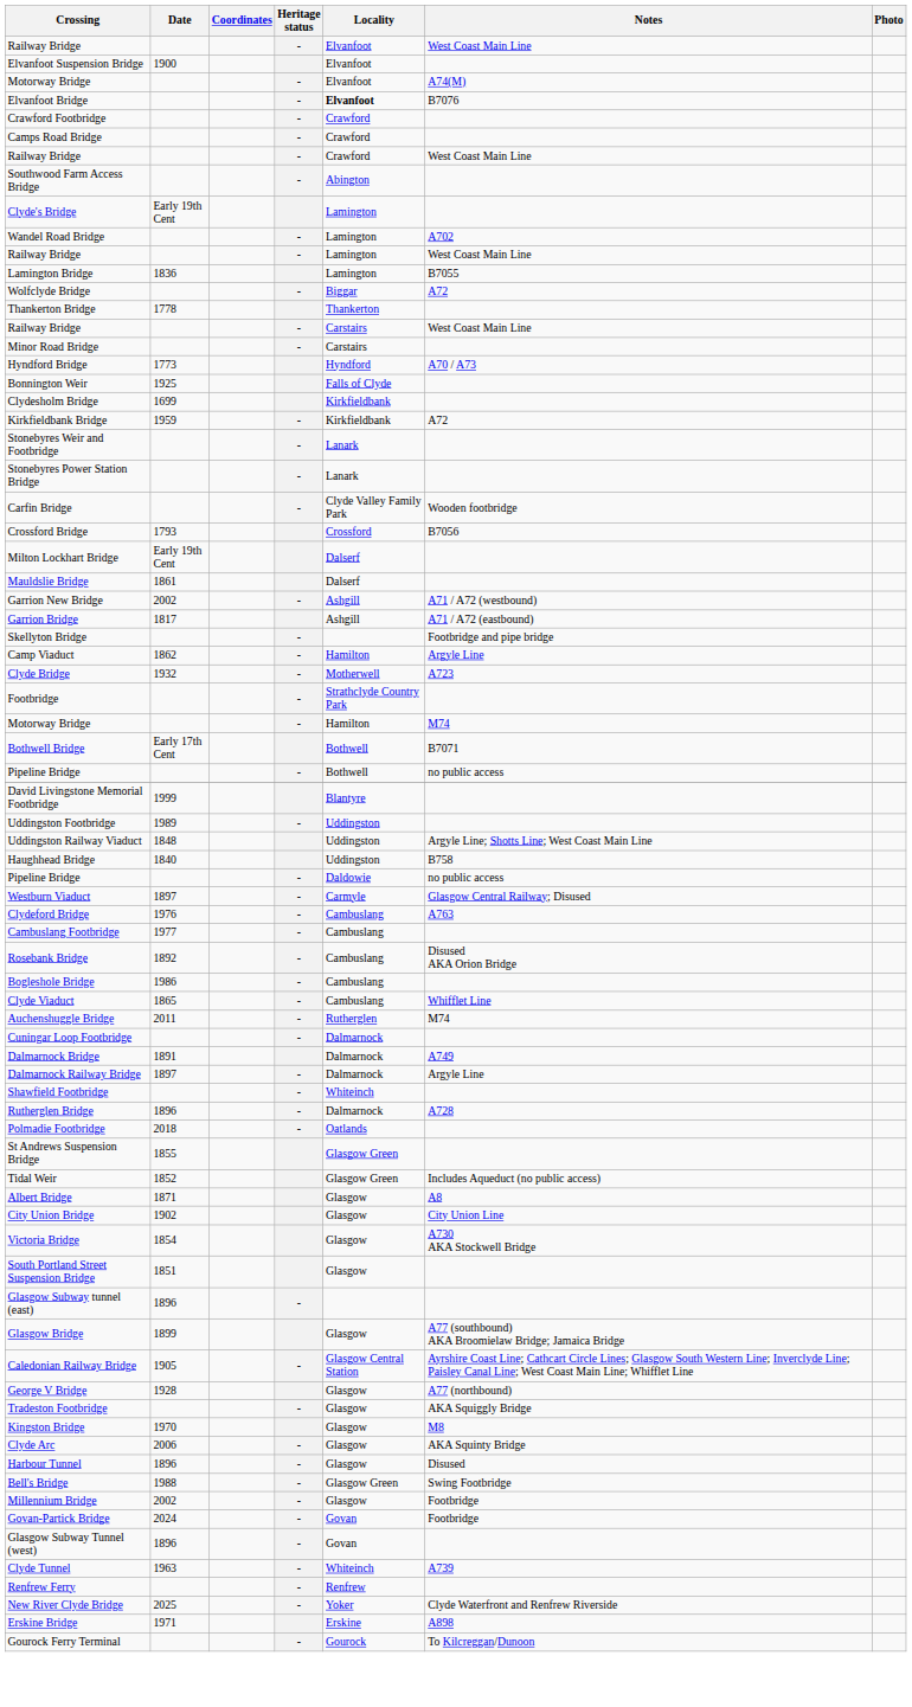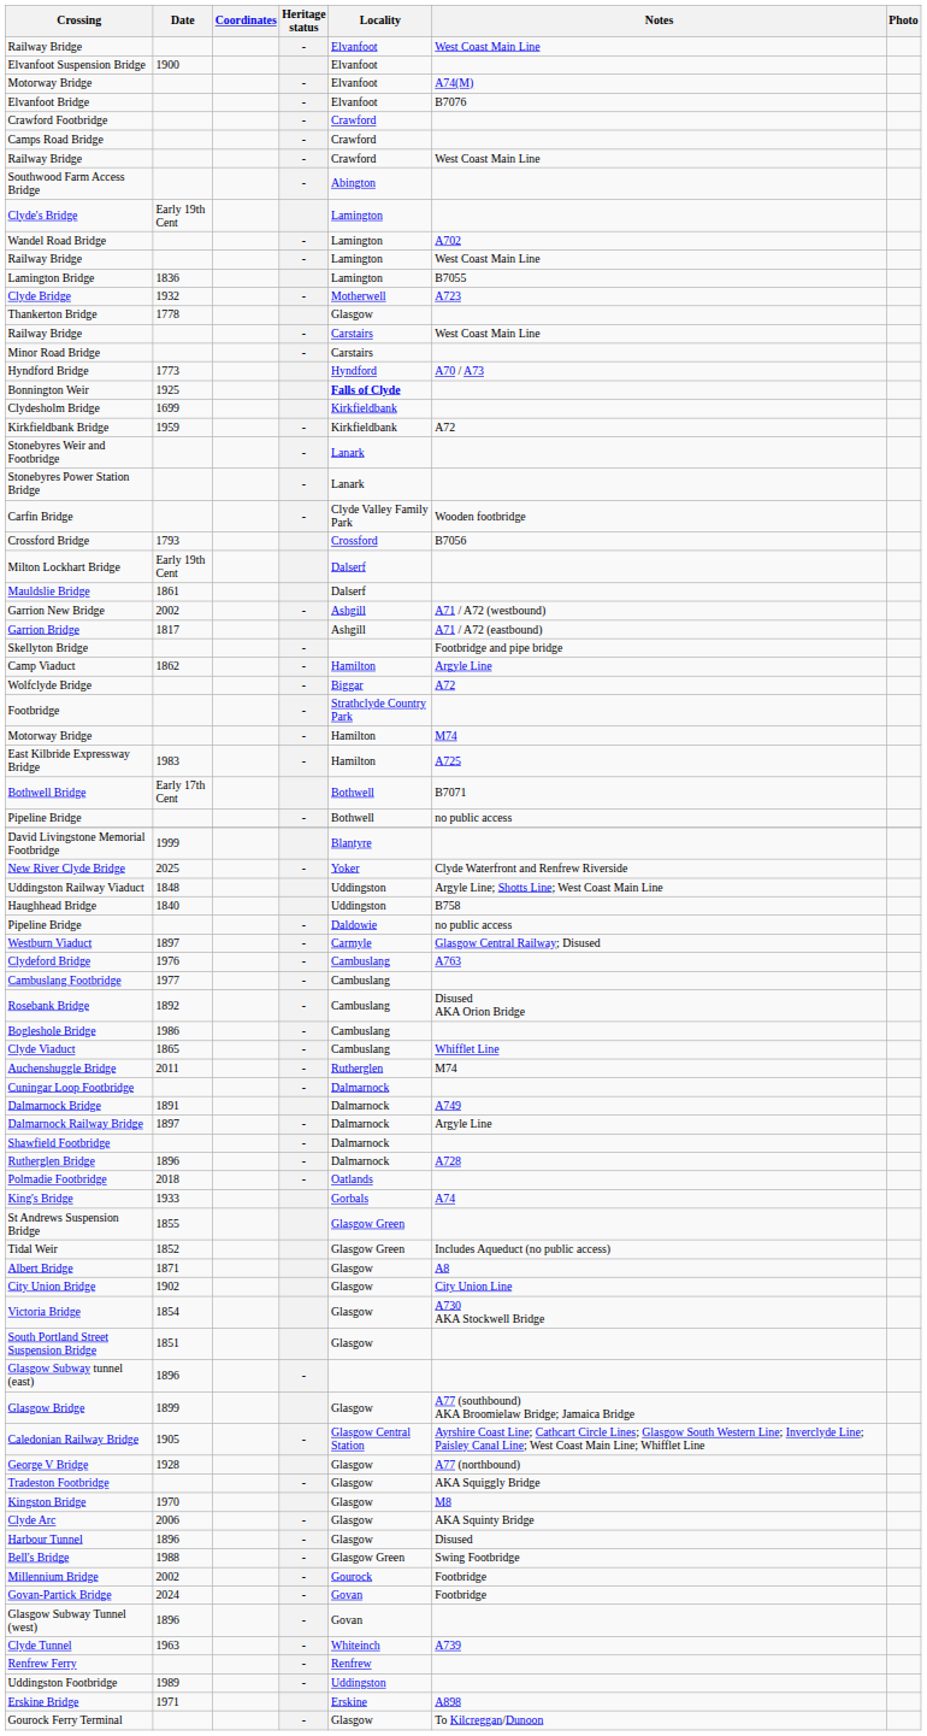Elvanfoot Bridge | Locality: bold -> normal
rows swapped: Wolfclyde Bridge <-> Clyde Bridge
Thankerton Bridge | Locality: Thankerton -> Glasgow
Bonnington Weir | Locality: normal -> bold
+ row: East Kilbride Expressway Bridge | 1983 | - | Hamilton | A725
rows swapped: Uddingston Footbridge <-> New River Clyde Bridge
Shawfield Footbridge | Locality: Whiteinch -> Dalmarnock
+ row: King's Bridge | 1933 | Gorbals | A74
Millennium Bridge | Locality: Glasgow -> Gourock
Gourock Ferry Terminal | Locality: Gourock -> Glasgow
